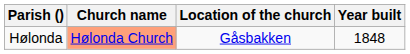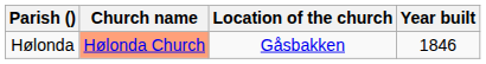Hølonda | Year built: 1848 -> 1846
